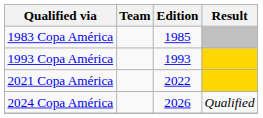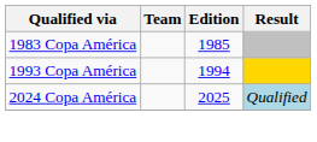1993 Copa América | Edition: 1993 -> 1994
- row: 2021 Copa América | 2022
2024 Copa América | Edition: 2026 -> 2025
2024 Copa América | Result: no background -> lightblue background
